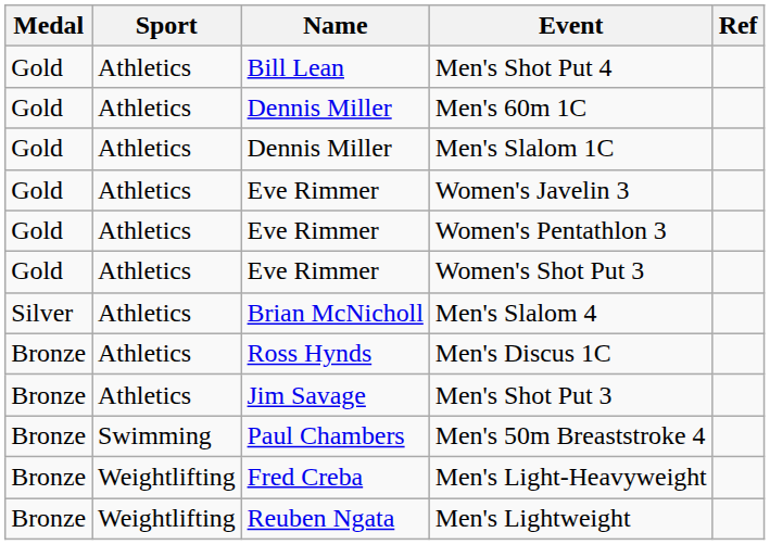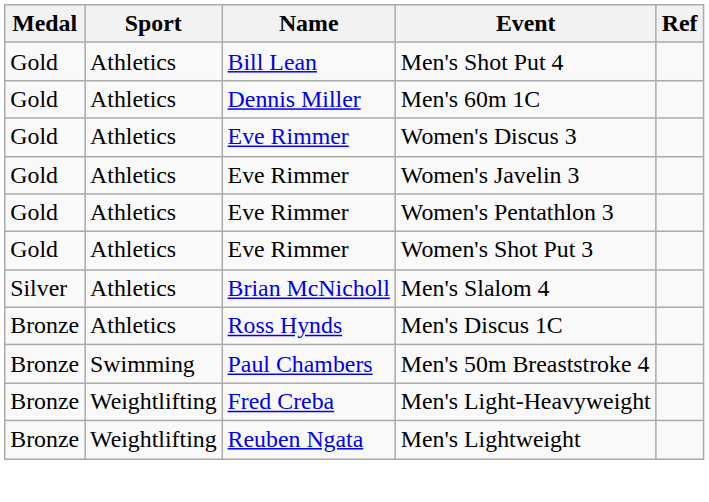- row: Gold | Athletics | Dennis Miller | Men's Slalom 1C
+ row: Gold | Athletics | Eve Rimmer | Women's Discus 3
- row: Bronze | Athletics | Jim Savage | Men's Shot Put 3
